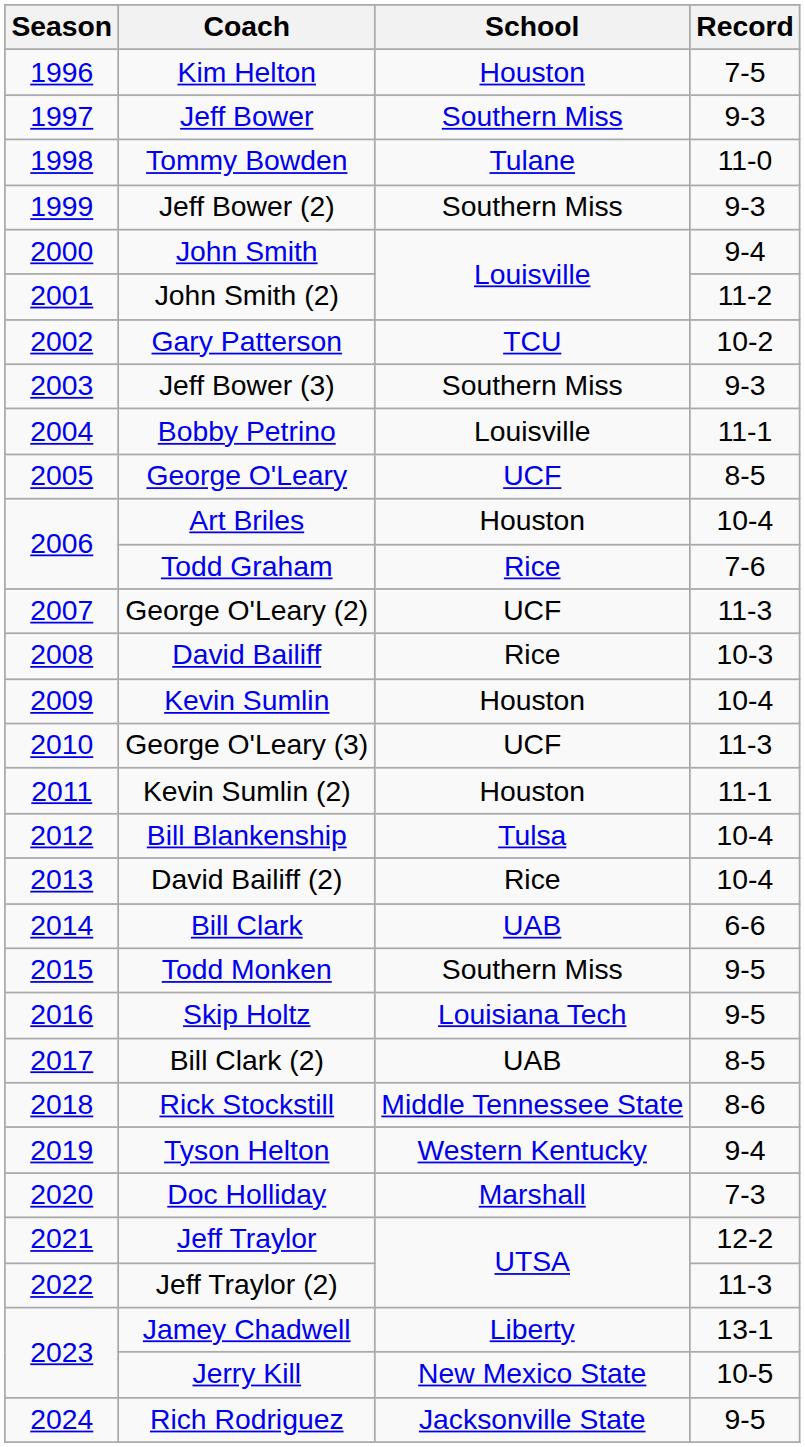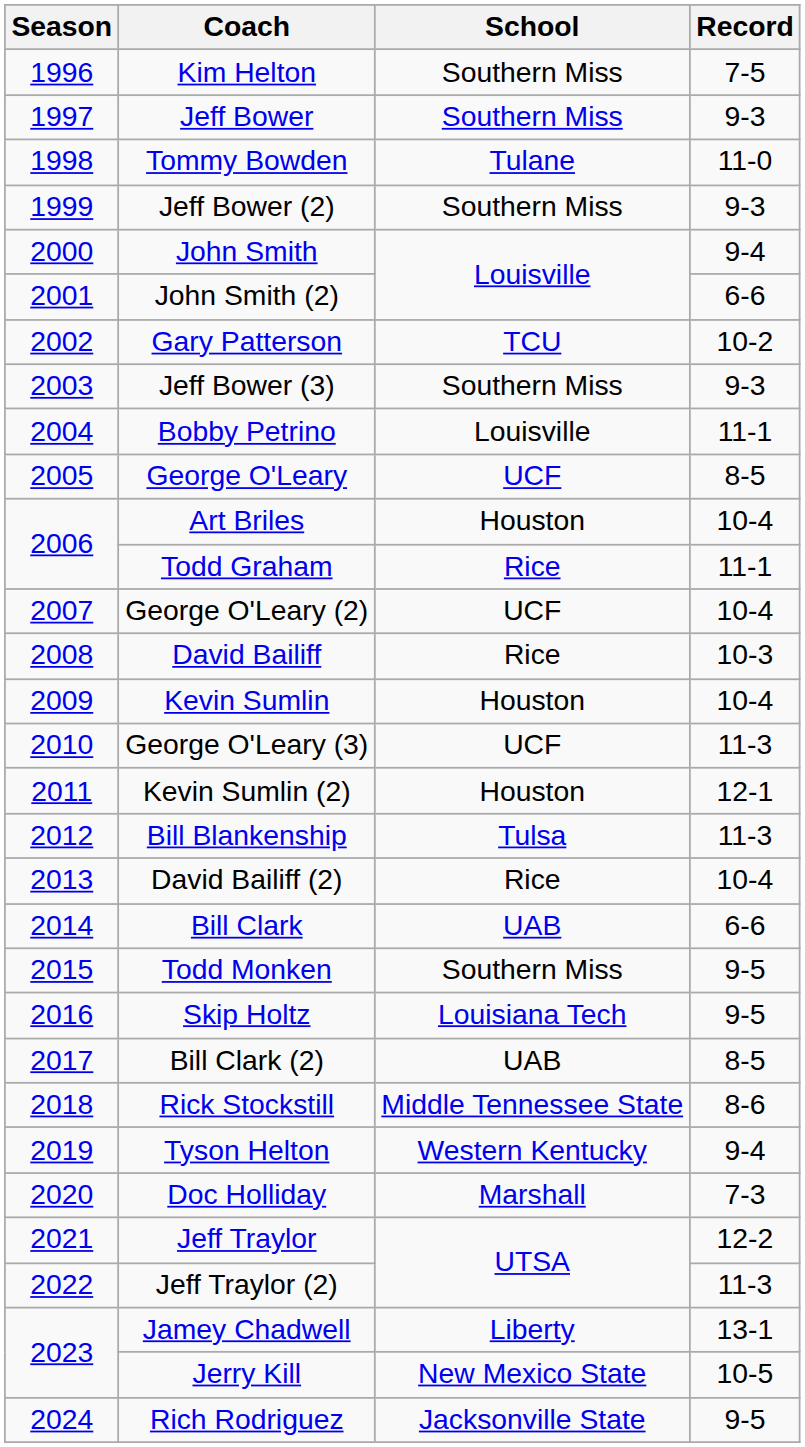Kim Helton | School: Houston -> Southern Miss
John Smith (2) | Record: 11-2 -> 6-6
Todd Graham | Record: 7-6 -> 11-1
George O'Leary (2) | Record: 11-3 -> 10-4
Kevin Sumlin (2) | Record: 11-1 -> 12-1
Bill Blankenship | Record: 10-4 -> 11-3
